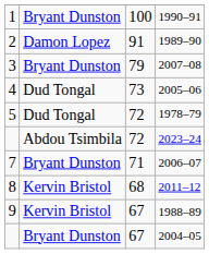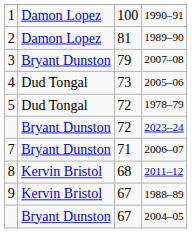1990–91 | column 2: Bryant Dunston -> Damon Lopez
1989–90 | column 3: 91 -> 81
2023–24 | column 2: Abdou Tsimbila -> Bryant Dunston
